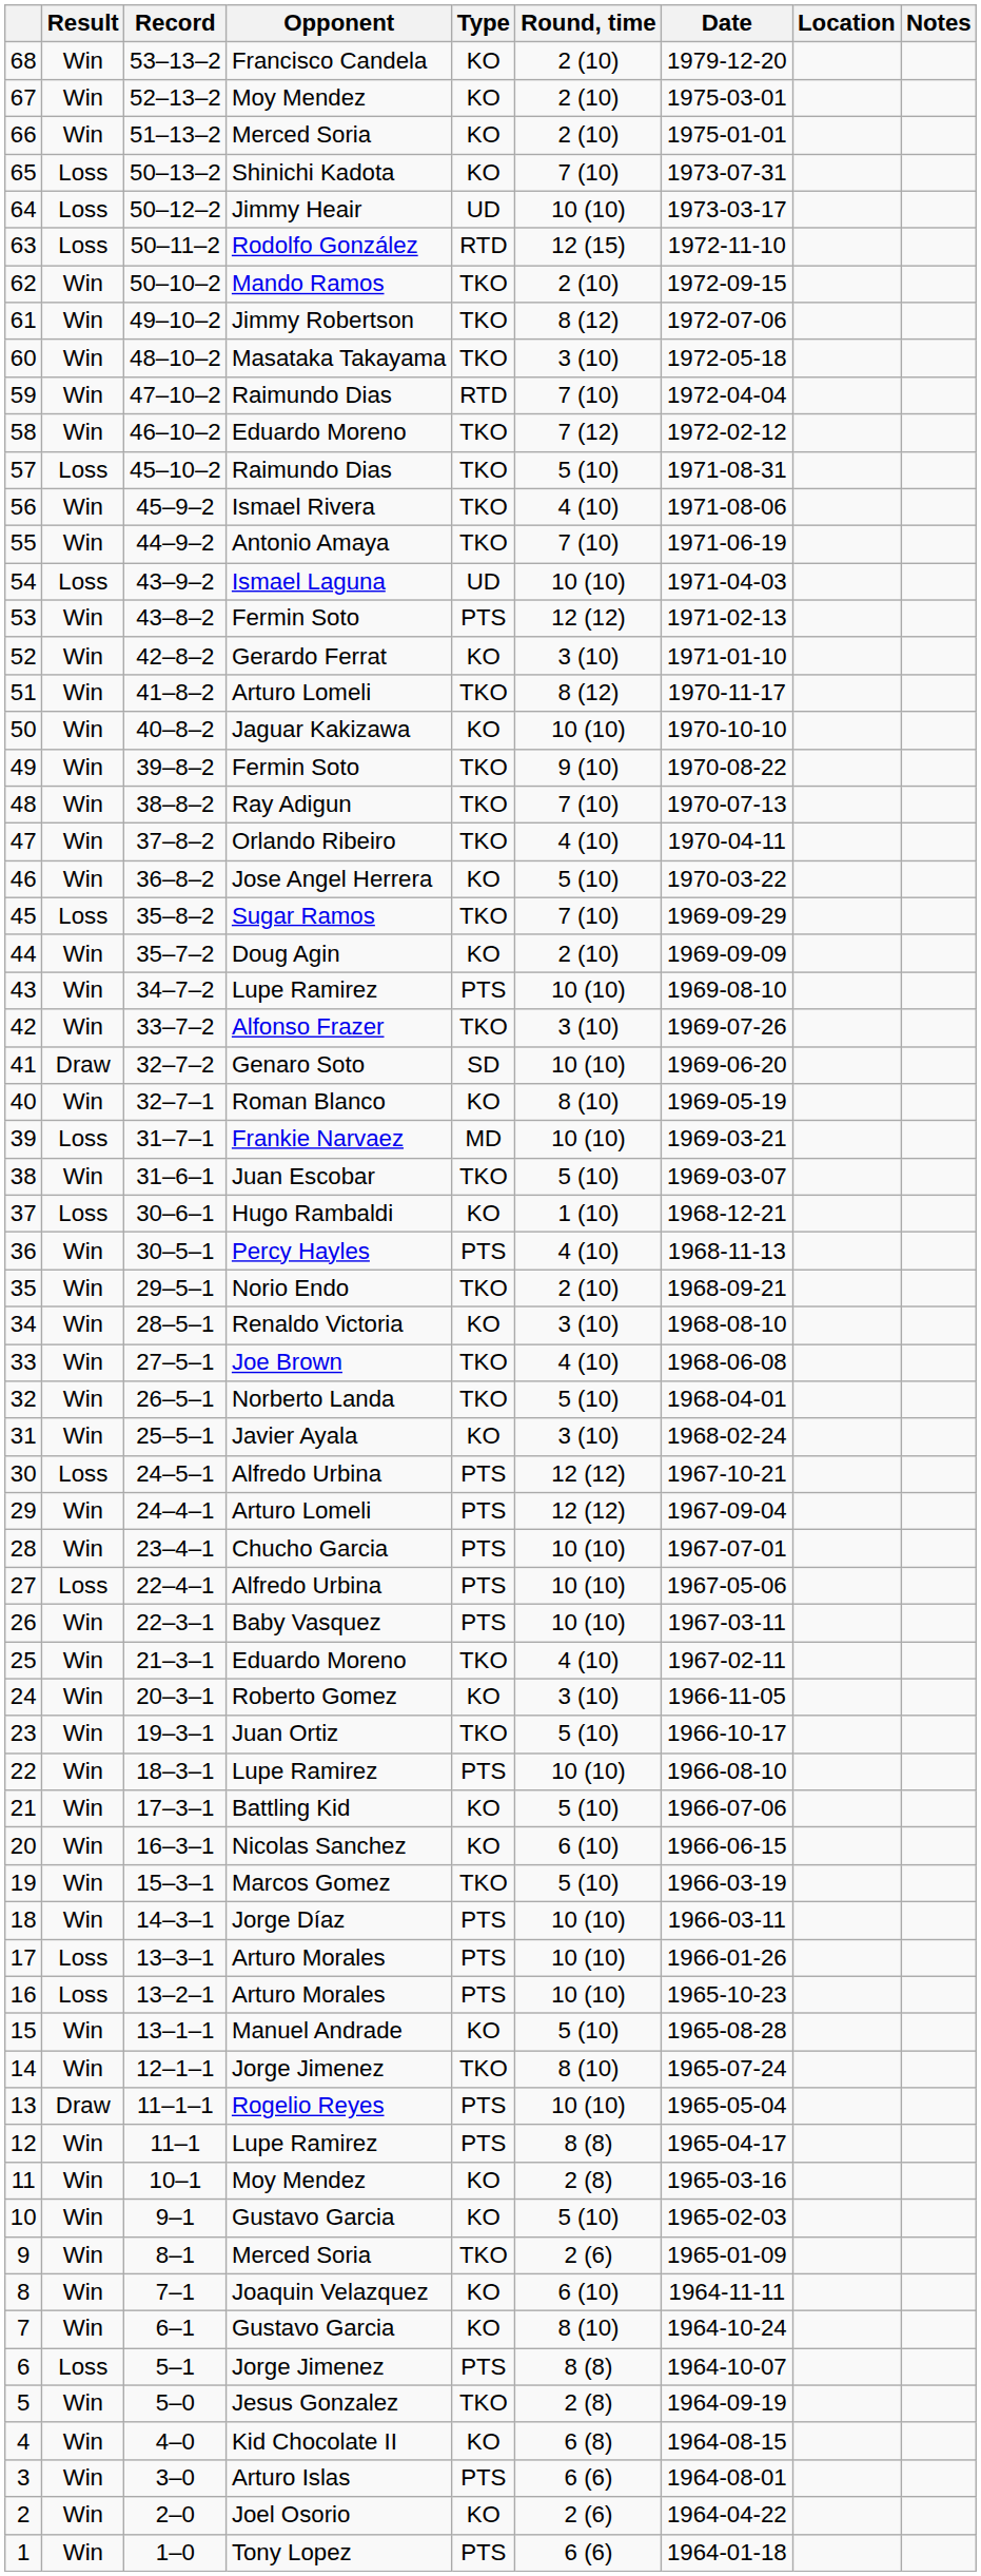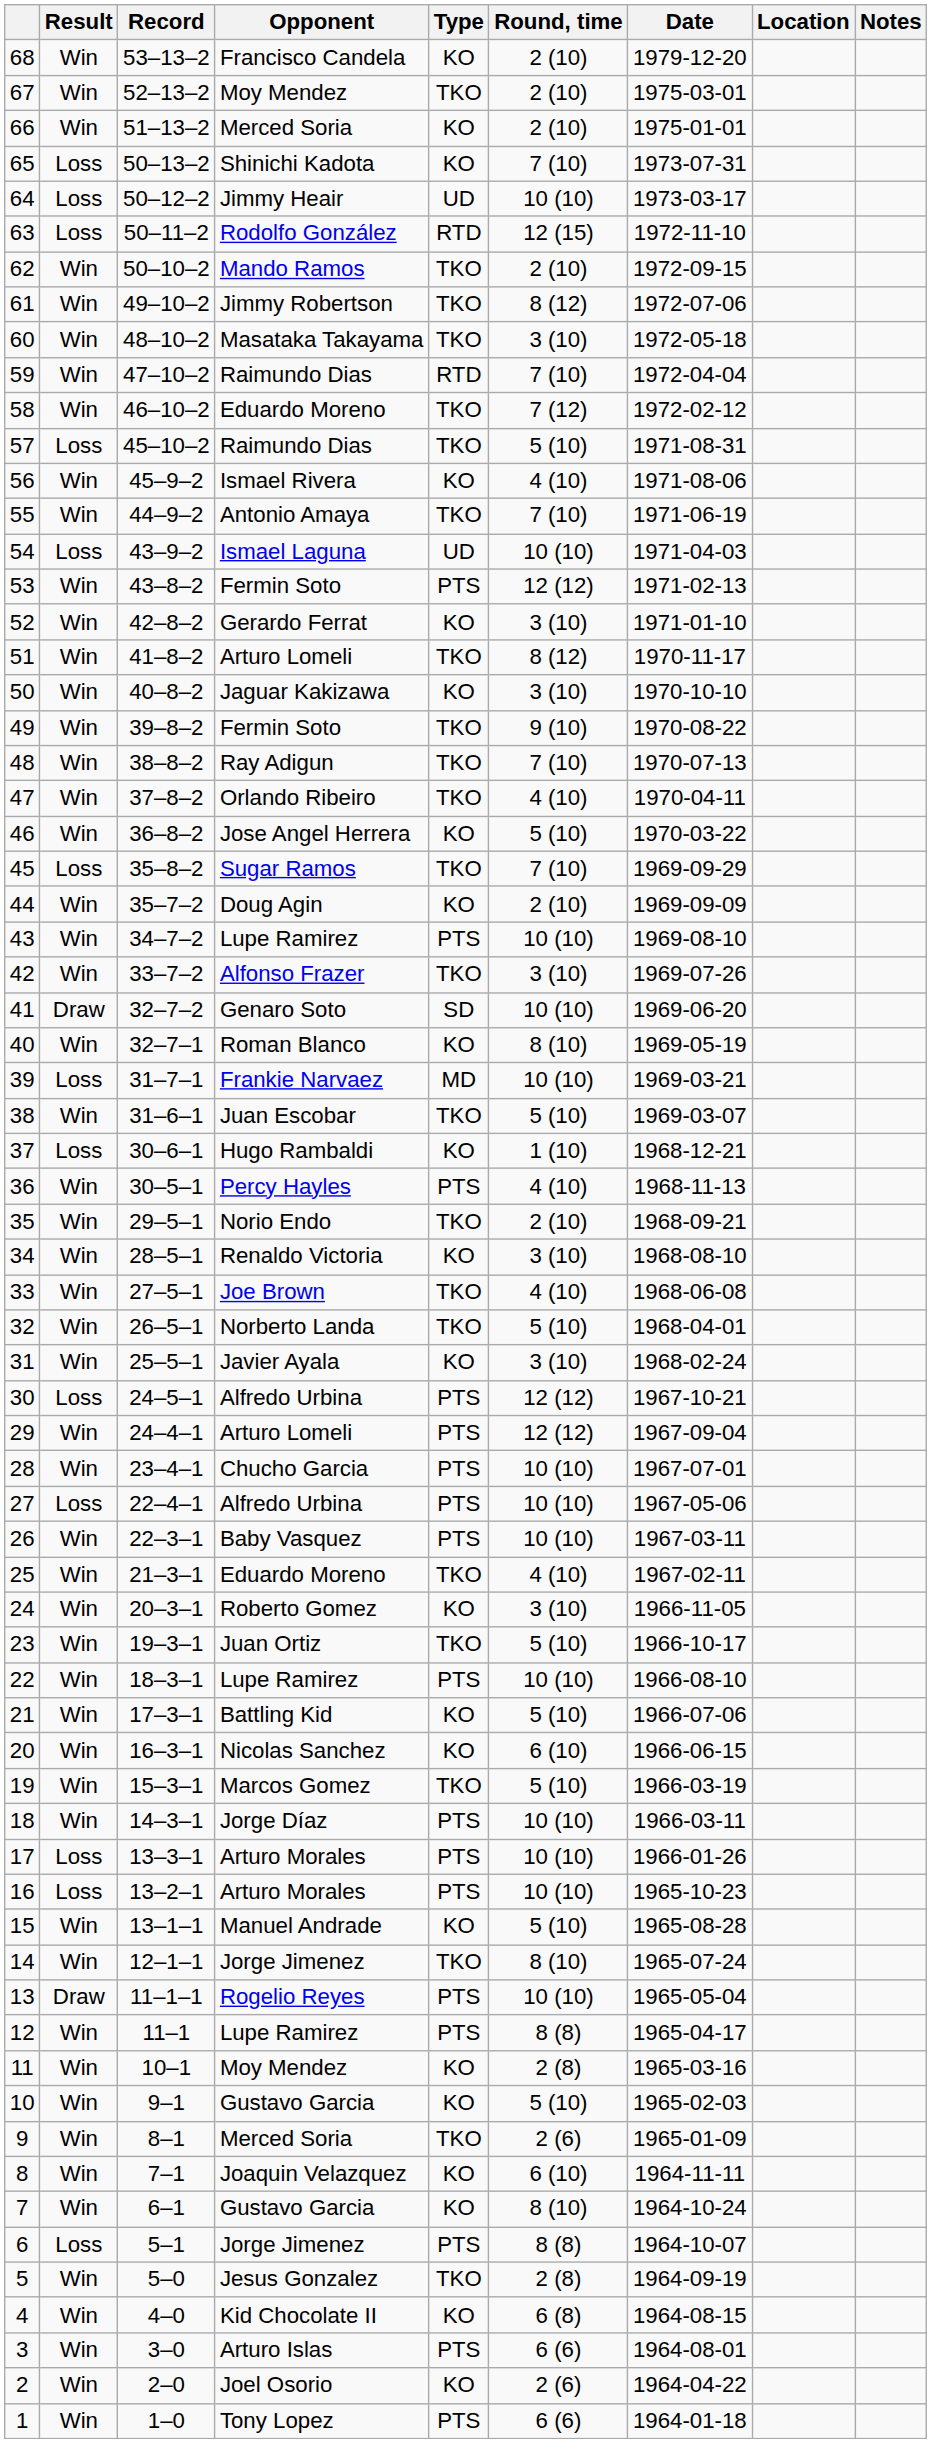67 | Type: KO -> TKO
56 | Type: TKO -> KO
50 | Round, time: 10 (10) -> 3 (10)
